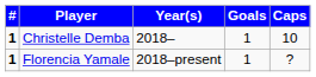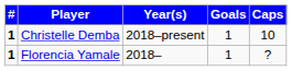Christelle Demba | Year(s): 2018– -> 2018–present
Florencia Yamale | Year(s): 2018–present -> 2018–
